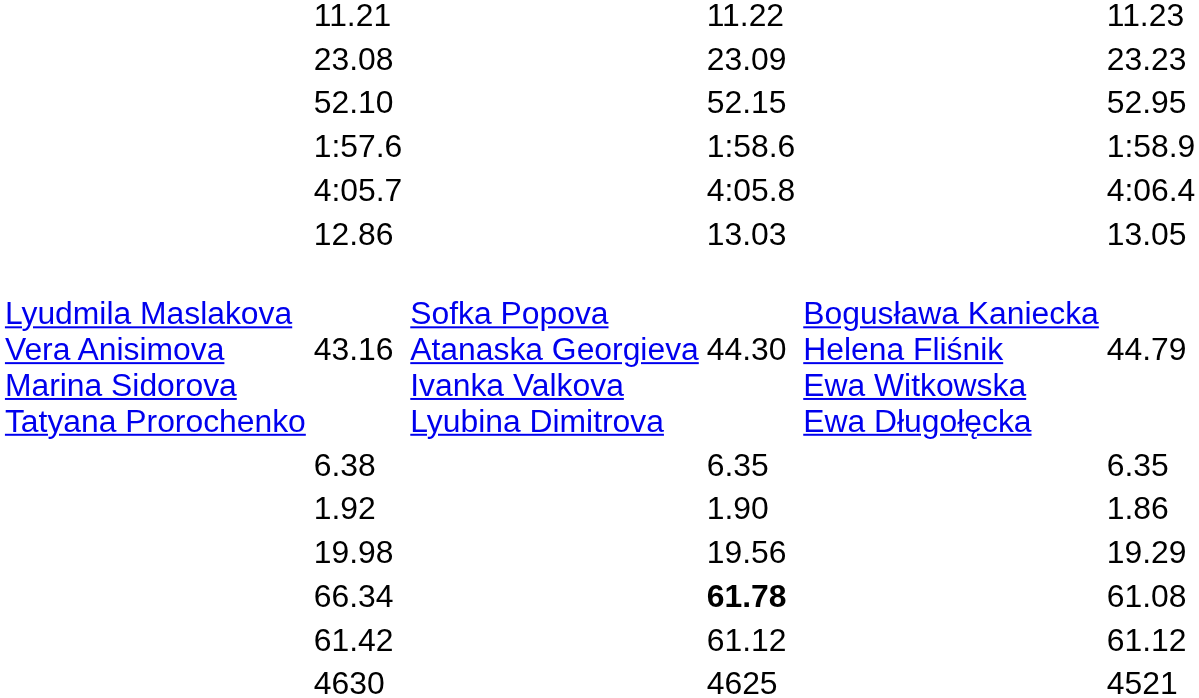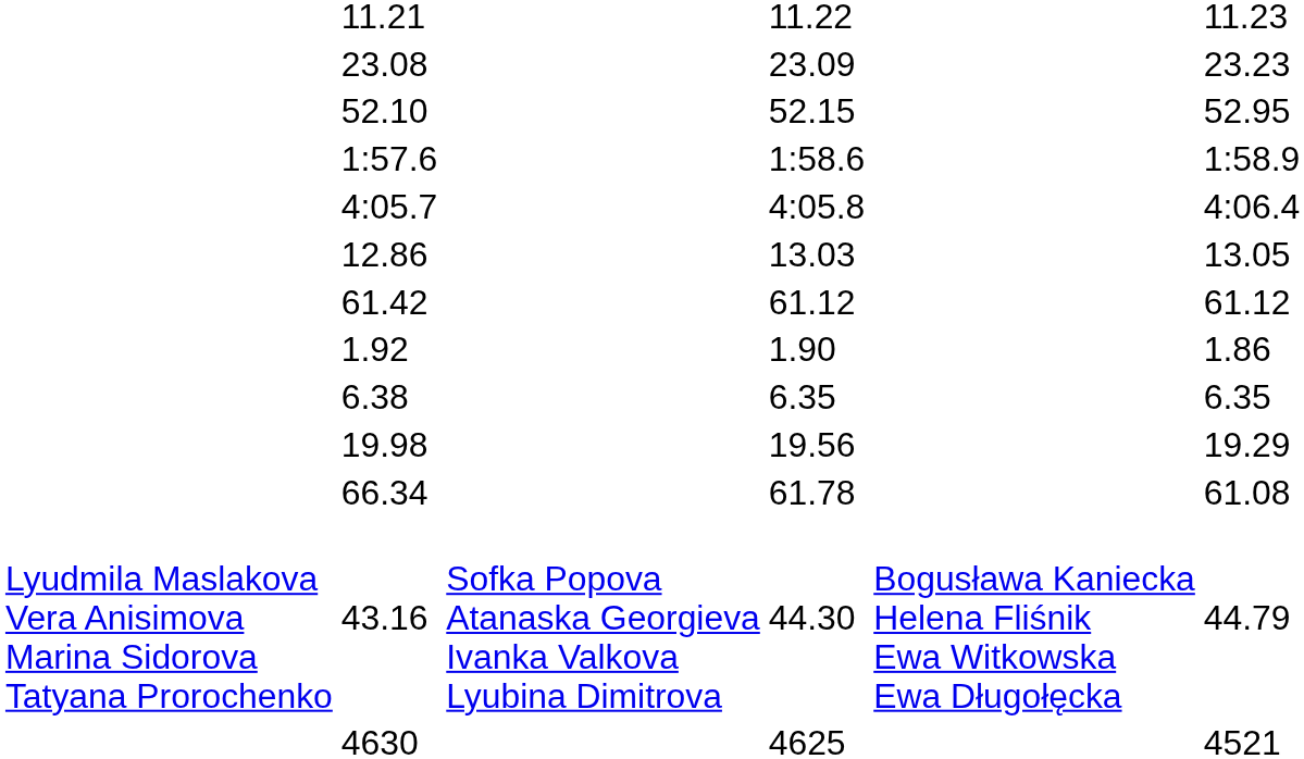rows swapped: 43.16 <-> 61.42
rows swapped: 1.92 <-> 6.38
66.34 | column 5: bold -> normal
